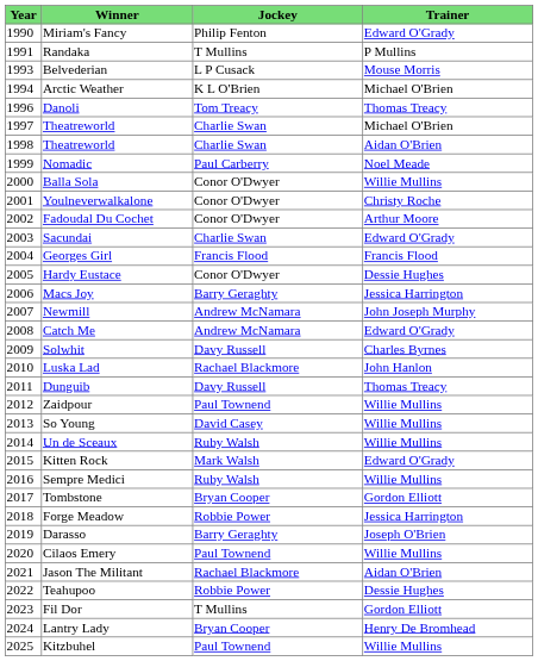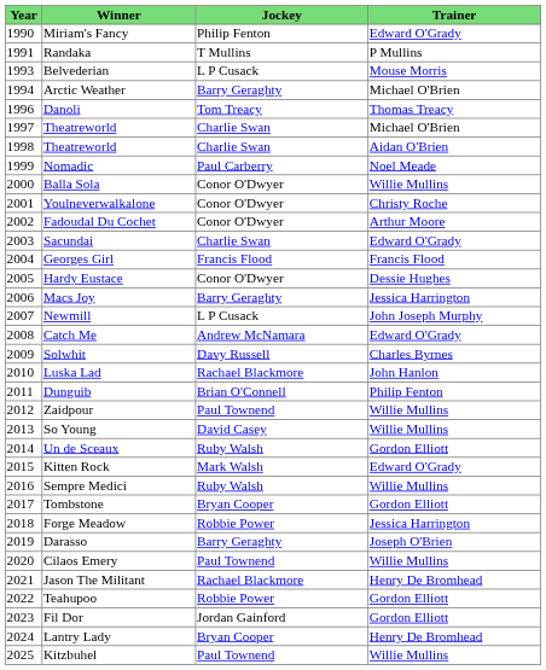Arctic Weather | Jockey: K L O'Brien -> Barry Geraghty
Newmill | Jockey: Andrew McNamara -> L P Cusack
Dunguib | Jockey: Davy Russell -> Brian O'Connell
Dunguib | Trainer: Thomas Treacy -> Philip Fenton
Un de Sceaux | Trainer: Willie Mullins -> Gordon Elliott
Jason The Militant | Trainer: Aidan O'Brien -> Henry De Bromhead
Teahupoo | Trainer: Dessie Hughes -> Gordon Elliott
Fil Dor | Jockey: T Mullins -> Jordan Gainford
